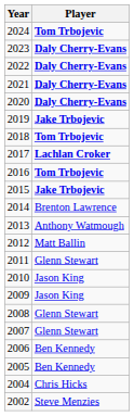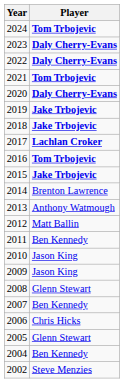2021 | Player: Daly Cherry-Evans -> Tom Trbojevic
2018 | Player: Tom Trbojevic -> Jake Trbojevic
2011 | Player: Glenn Stewart -> Ben Kennedy
2007 | Player: Glenn Stewart -> Ben Kennedy
2006 | Player: Ben Kennedy -> Chris Hicks
2005 | Player: Ben Kennedy -> Glenn Stewart
2004 | Player: Chris Hicks -> Ben Kennedy
